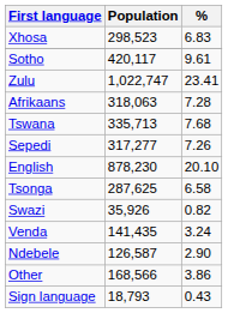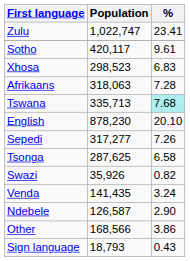rows swapped: Zulu <-> Xhosa
Tswana | %: no background -> paleturquoise background
rows swapped: Sepedi <-> English
